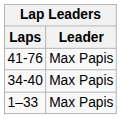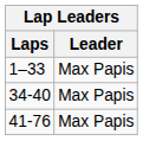rows swapped: 1–33 <-> 41-76
